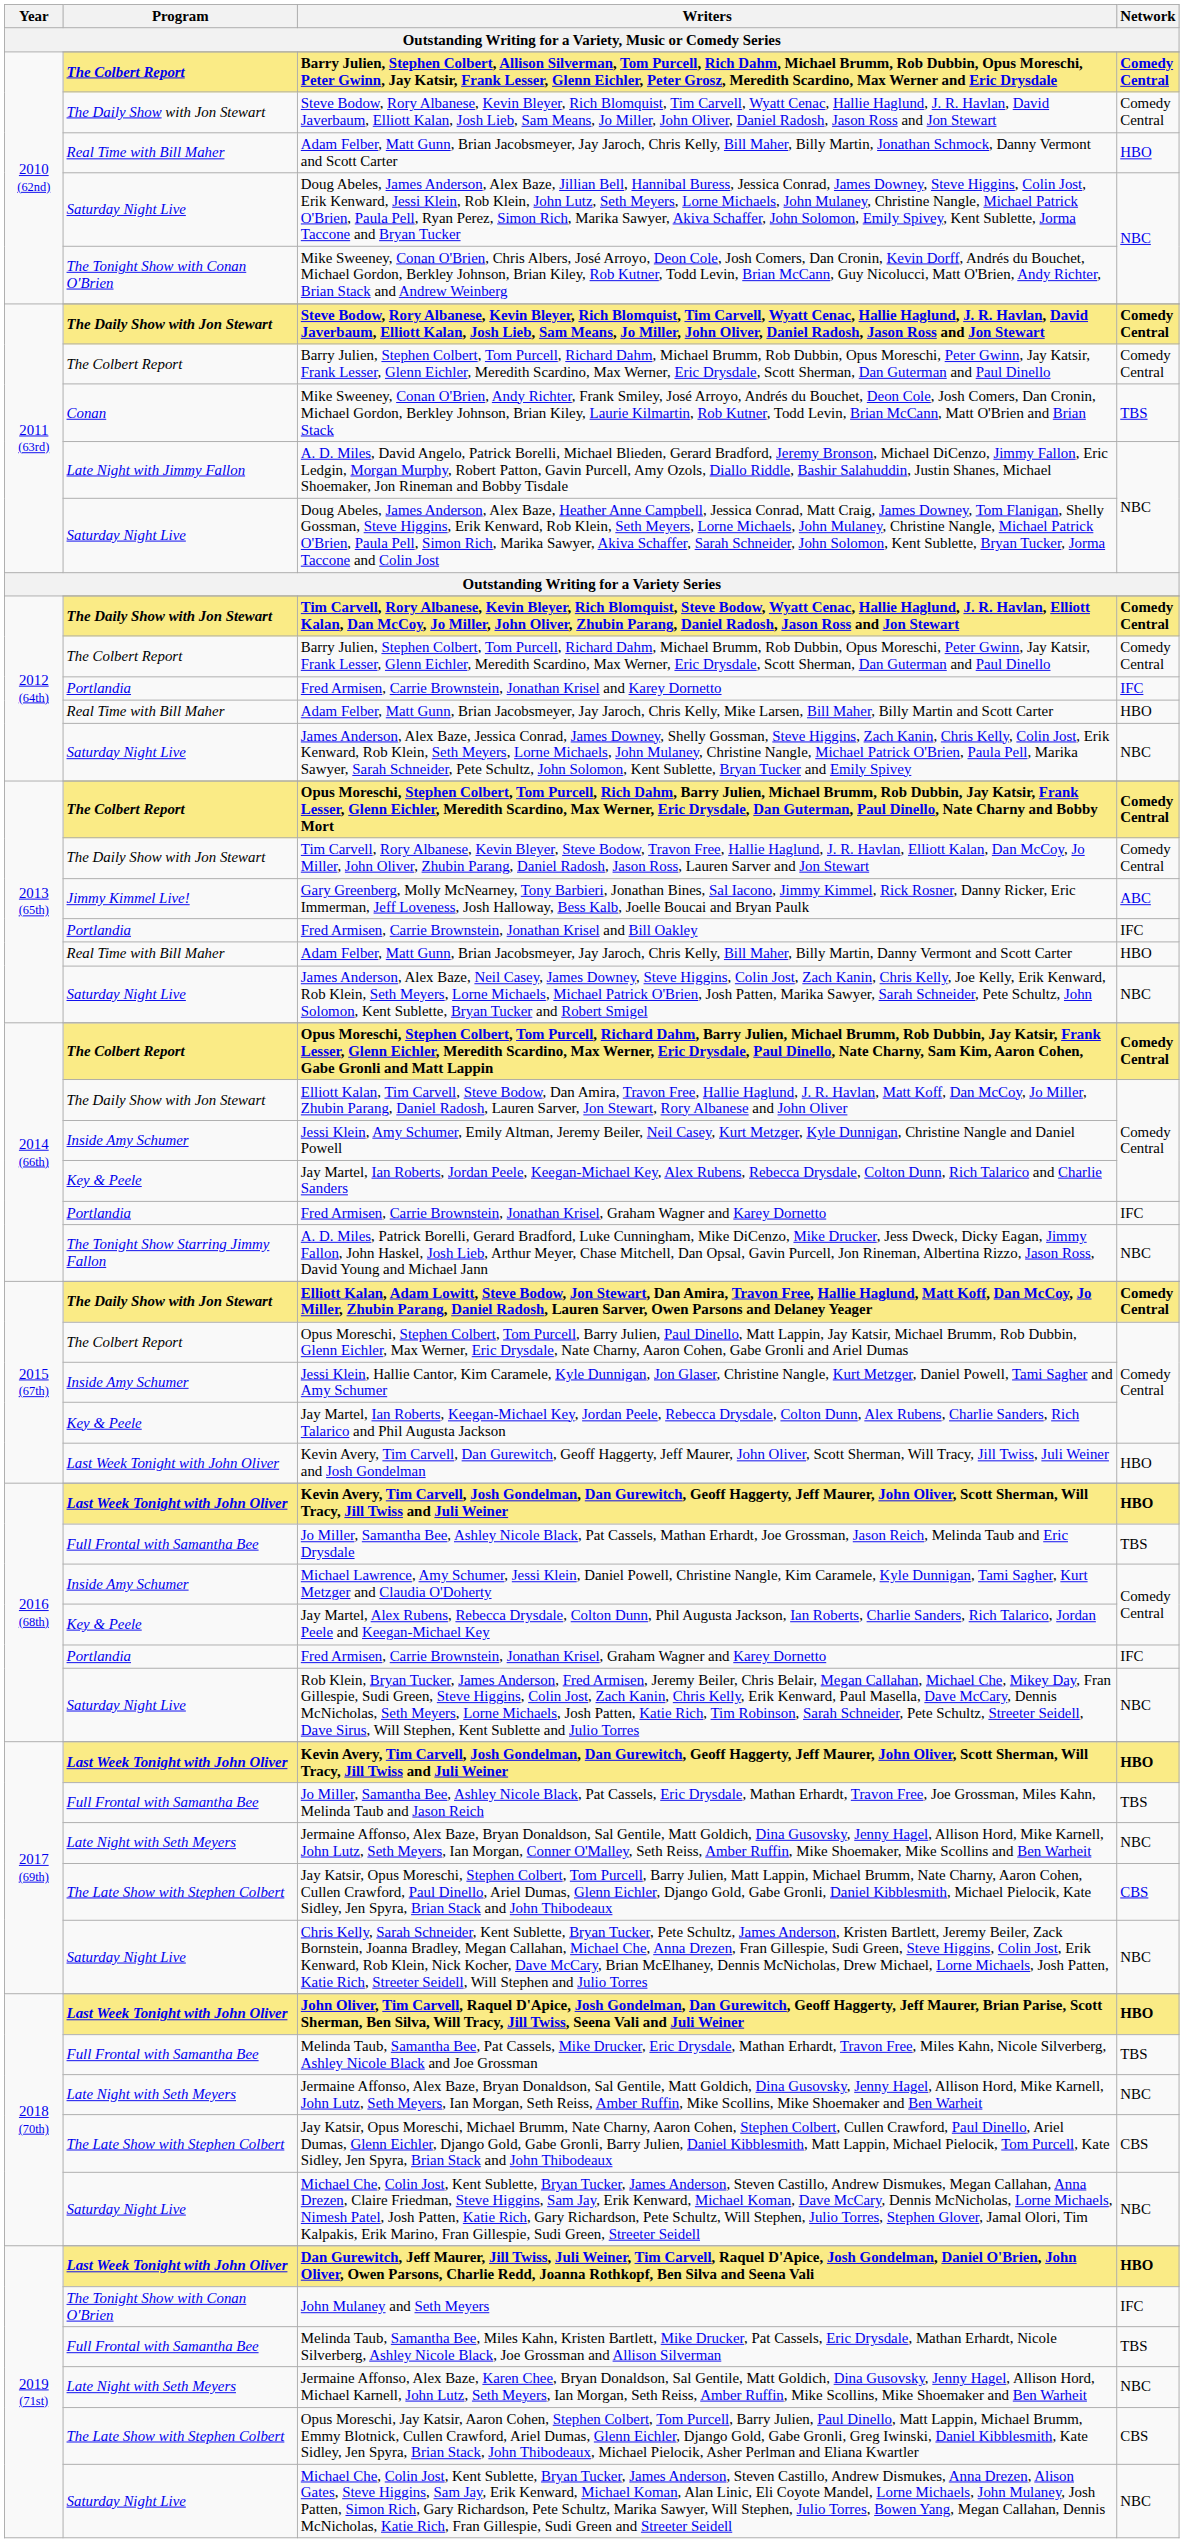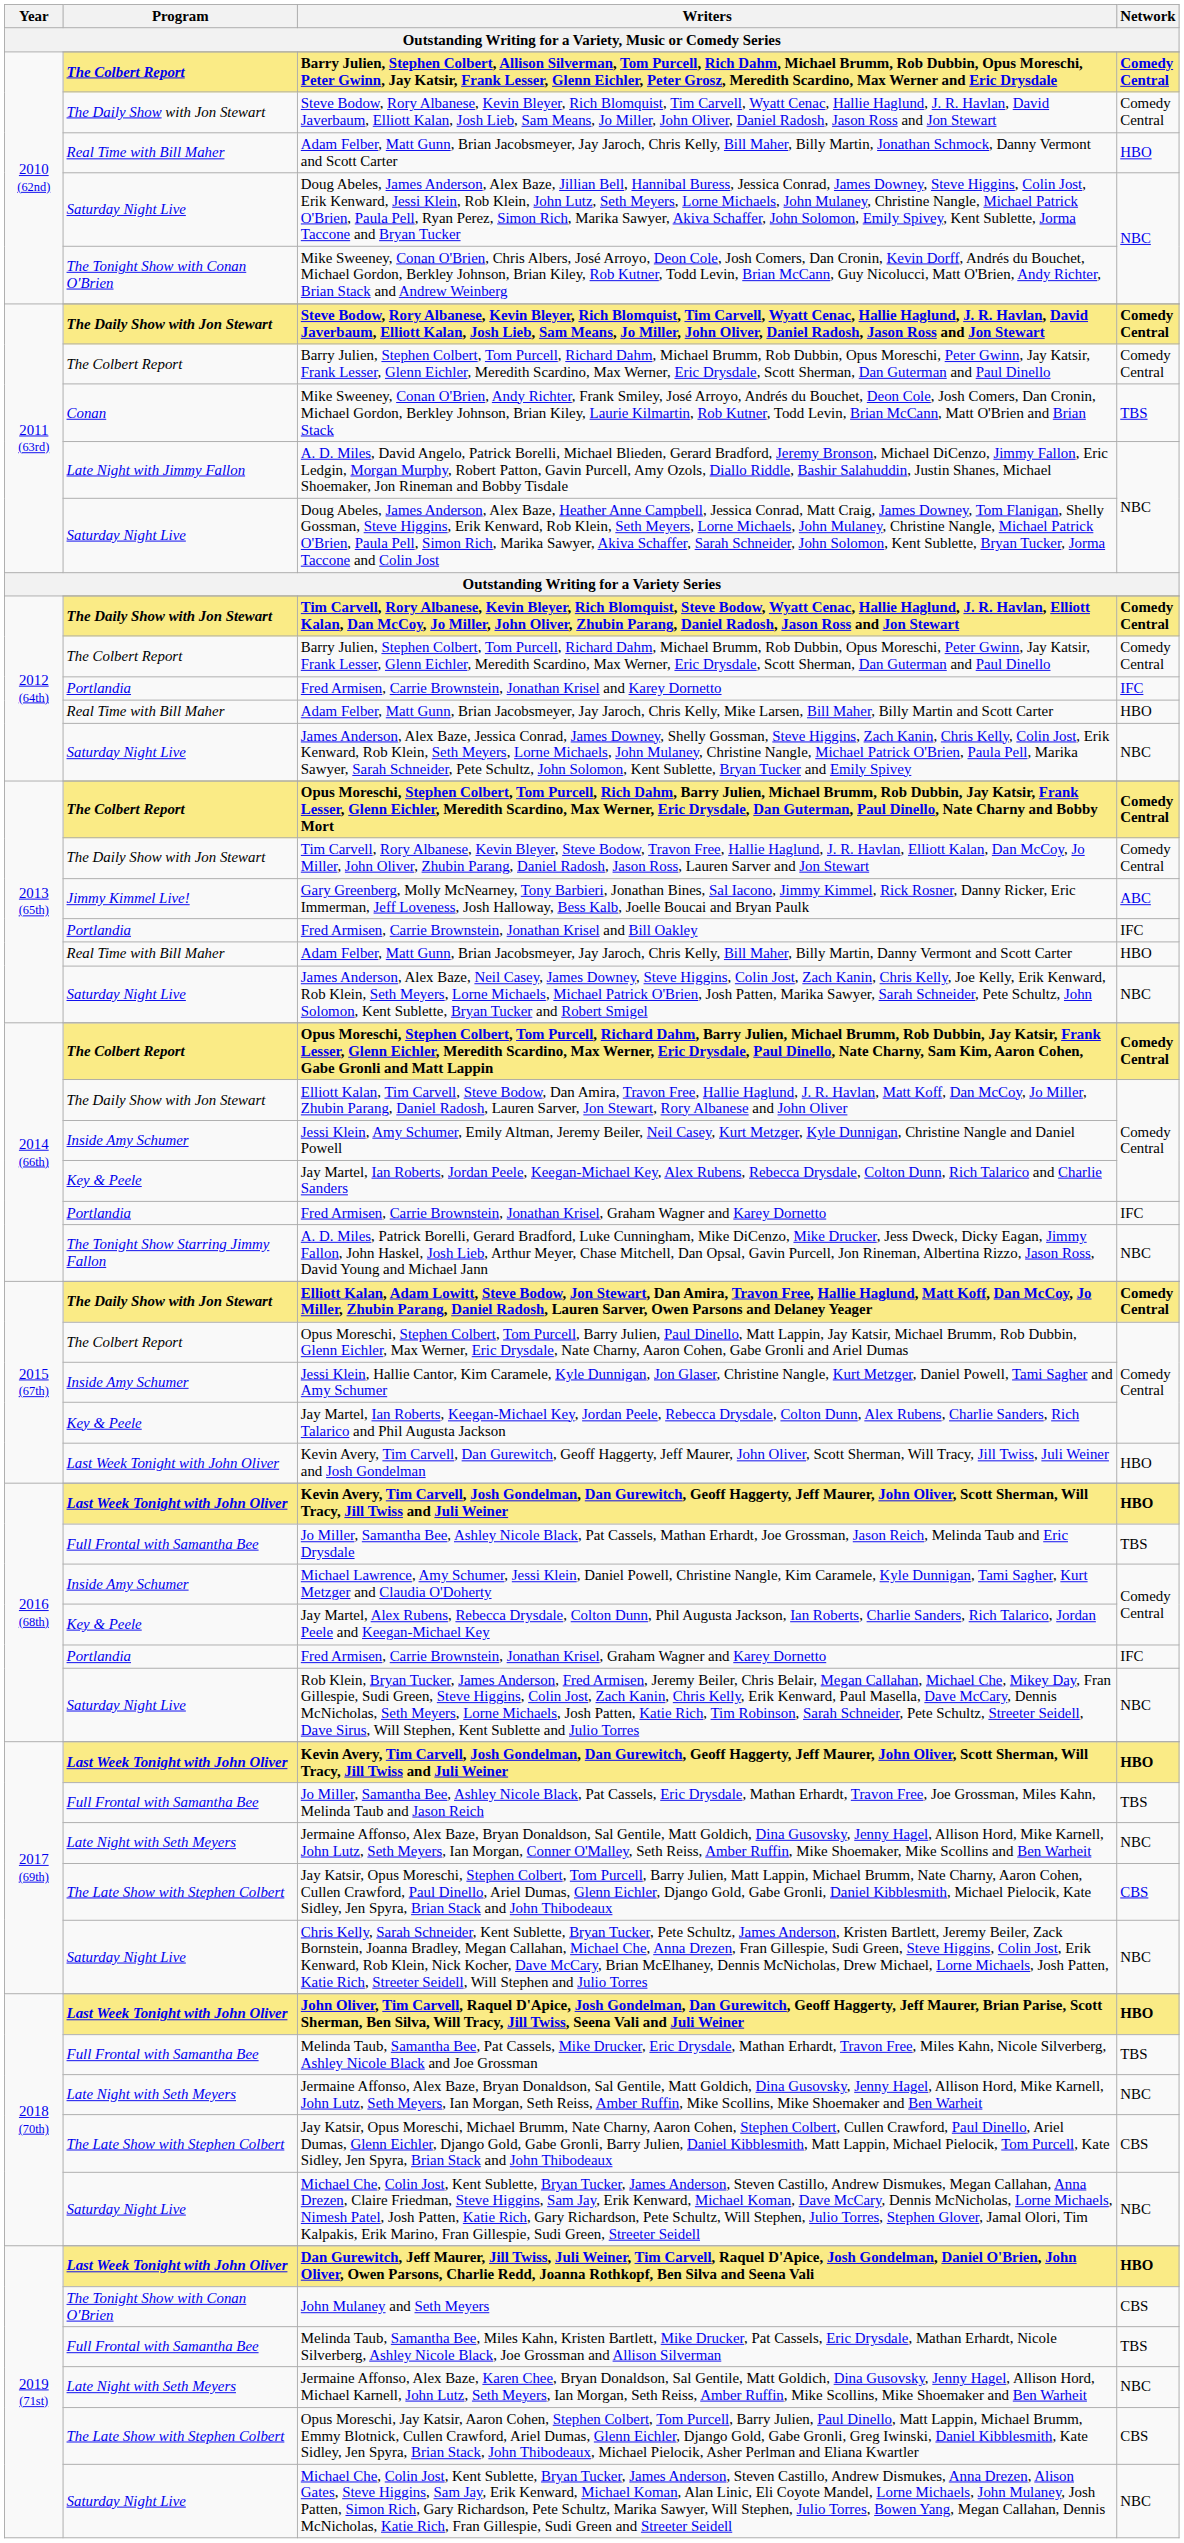John Mulaney and Seth Meyers | Network: IFC -> CBS
